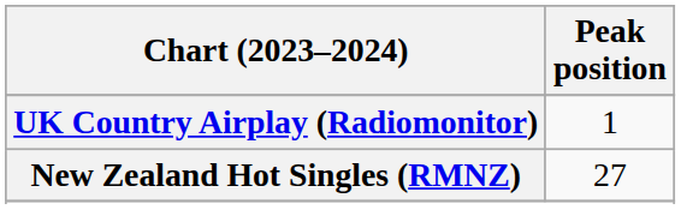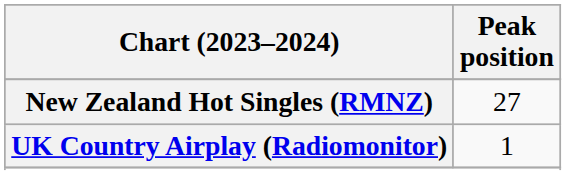rows swapped: New Zealand Hot Singles (RMNZ) <-> UK Country Airplay (Radiomonitor)
